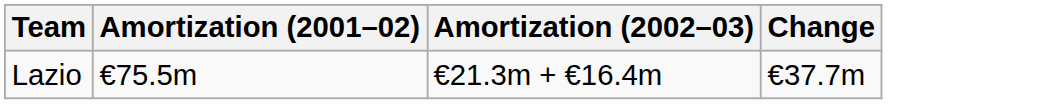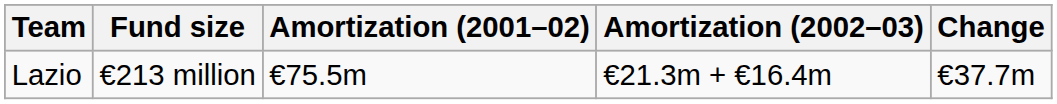+ column: Fund size | €213 million
